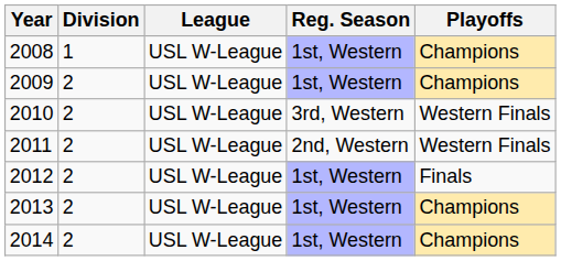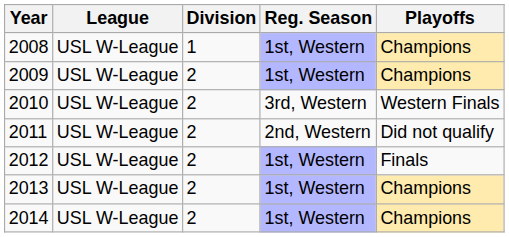columns swapped: Division <-> League
2011 | Playoffs: Western Finals -> Did not qualify
